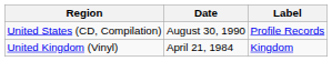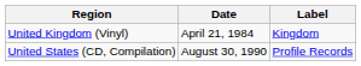rows swapped: United Kingdom (Vinyl) <-> United States (CD, Compilation)
